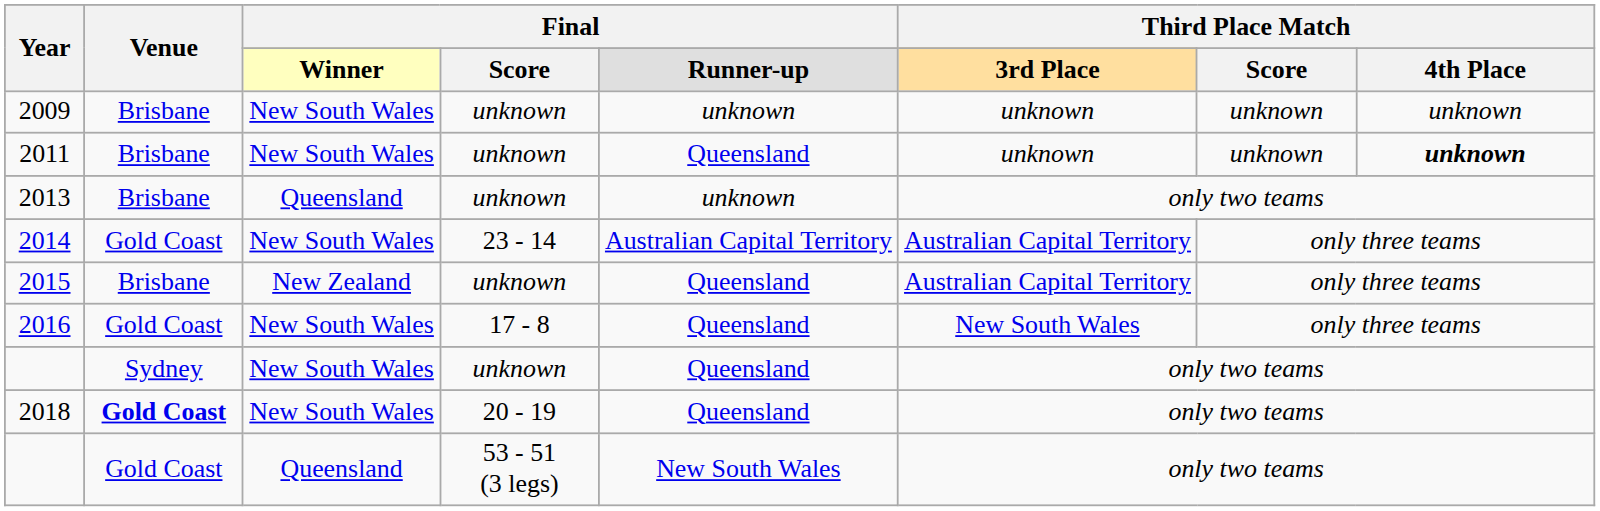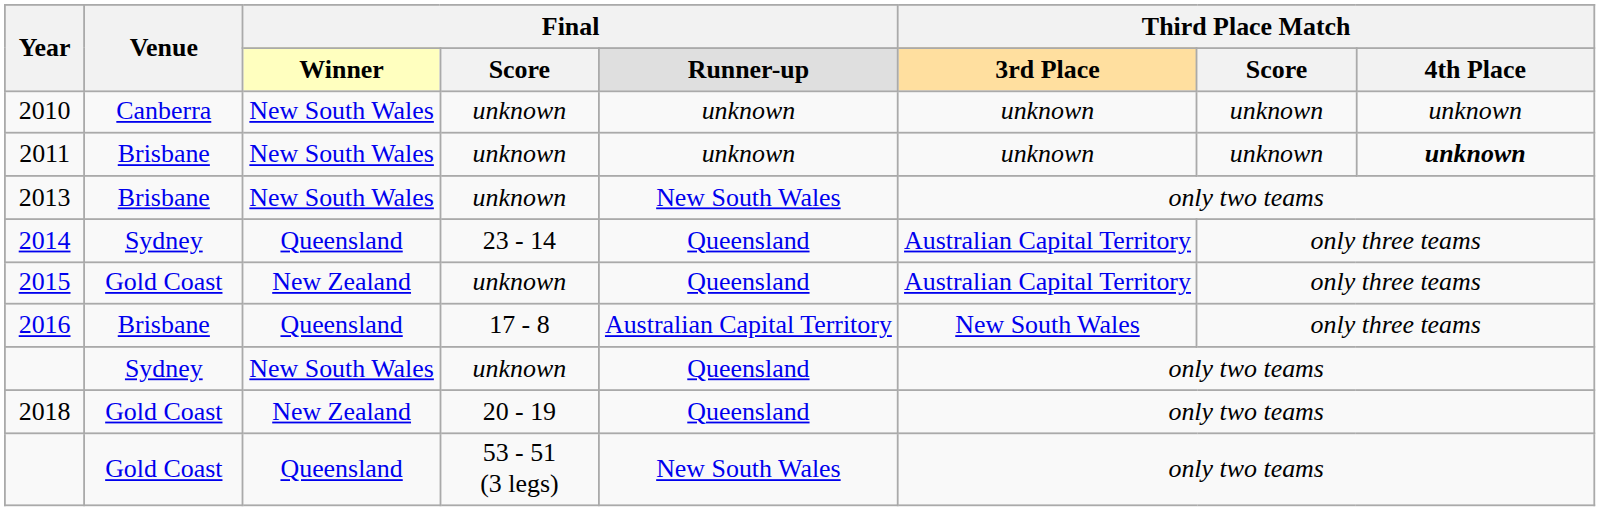- row: 2009 | Brisbane | New South Wales | unknown | unknown | unknown | unknown | unknown
+ row: 2010 | Canberra | New South Wales | unknown | unknown | unknown | unknown | unknown
2011 | column 5: Queensland -> unknown
2013 | column 3: Queensland -> New South Wales
2013 | column 5: unknown -> New South Wales
2014 | Venue: Gold Coast -> Sydney
2014 | column 3: New South Wales -> Queensland
2014 | column 5: Australian Capital Territory -> Queensland
2015 | Venue: Brisbane -> Gold Coast
2016 | Venue: Gold Coast -> Brisbane
2016 | column 3: New South Wales -> Queensland
2016 | column 5: Queensland -> Australian Capital Territory
2018 | Venue: bold -> normal
2018 | column 3: New South Wales -> New Zealand
